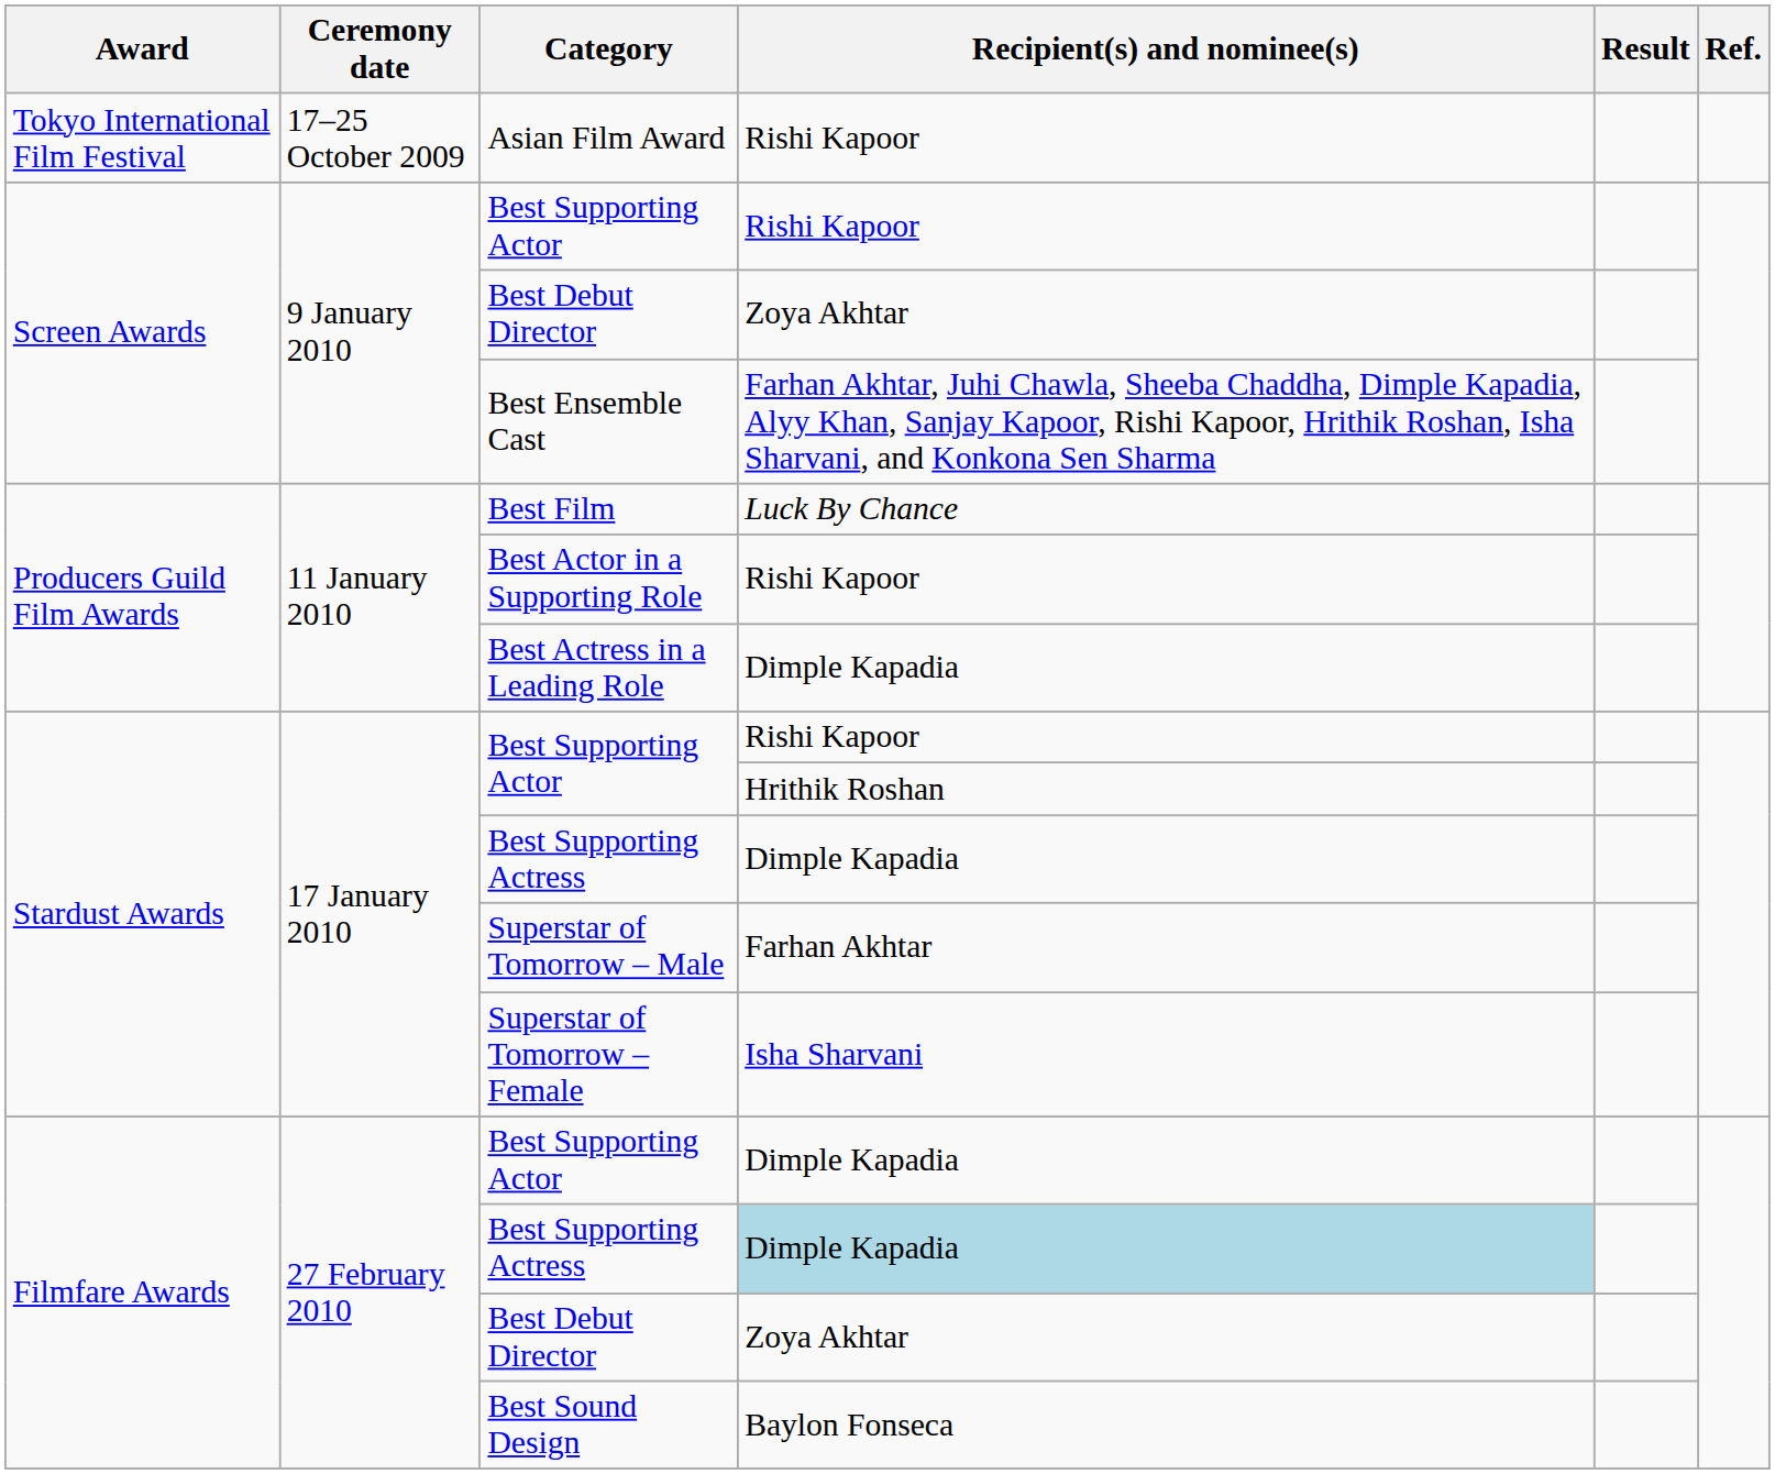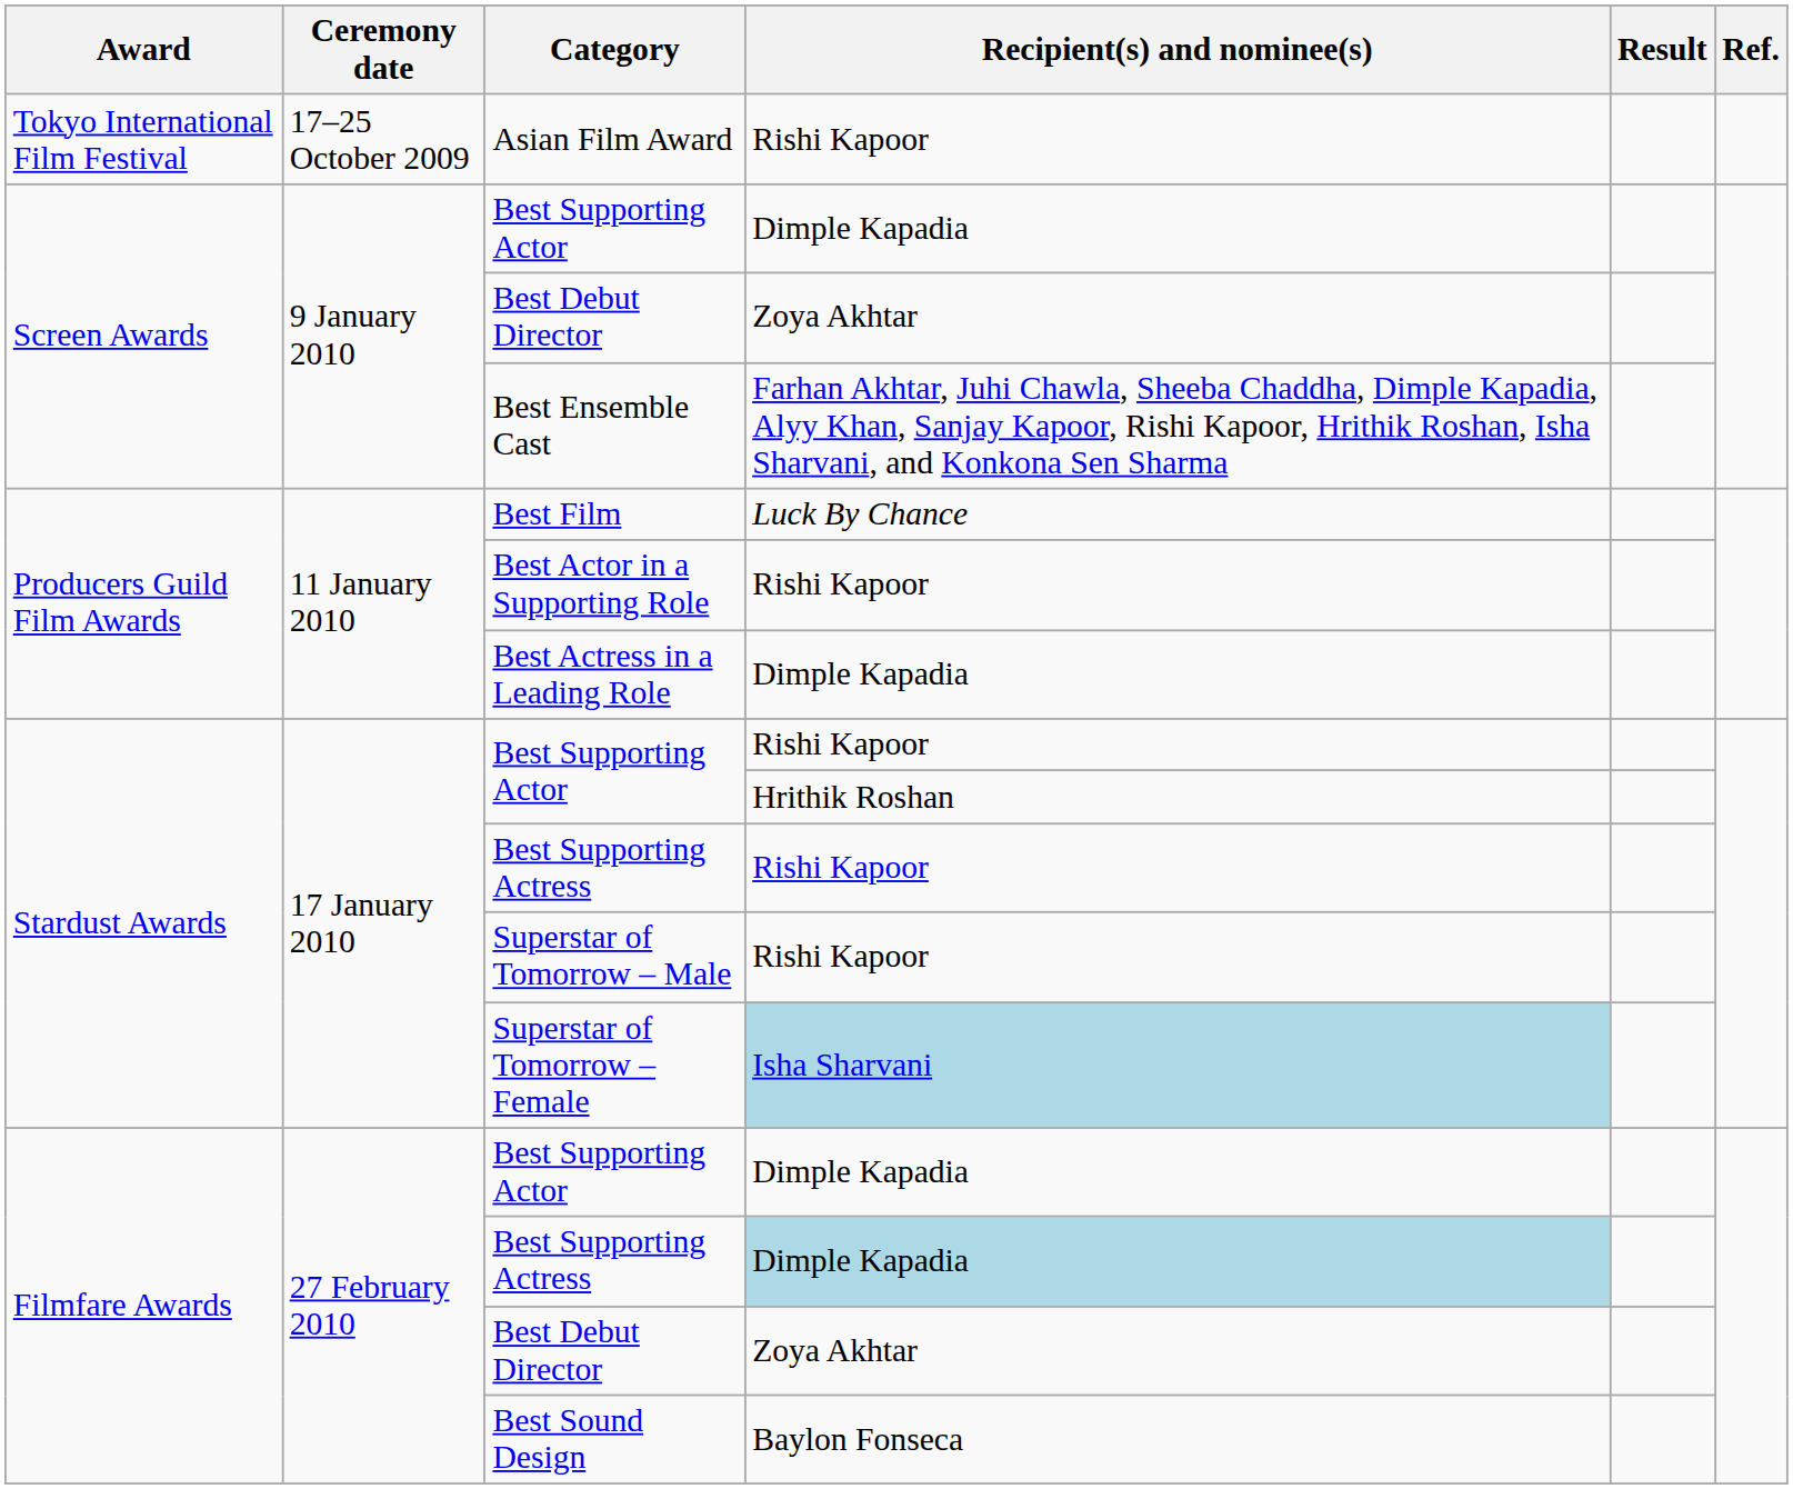Screen Awards / Best Supporting Actor | Recipient(s) and nominee(s): Rishi Kapoor -> Dimple Kapadia
Stardust Awards / Best Supporting Actress | Recipient(s) and nominee(s): Dimple Kapadia -> Rishi Kapoor
Superstar of Tomorrow – Male | Recipient(s) and nominee(s): Farhan Akhtar -> Rishi Kapoor
Superstar of Tomorrow – Female | Recipient(s) and nominee(s): no background -> lightblue background
